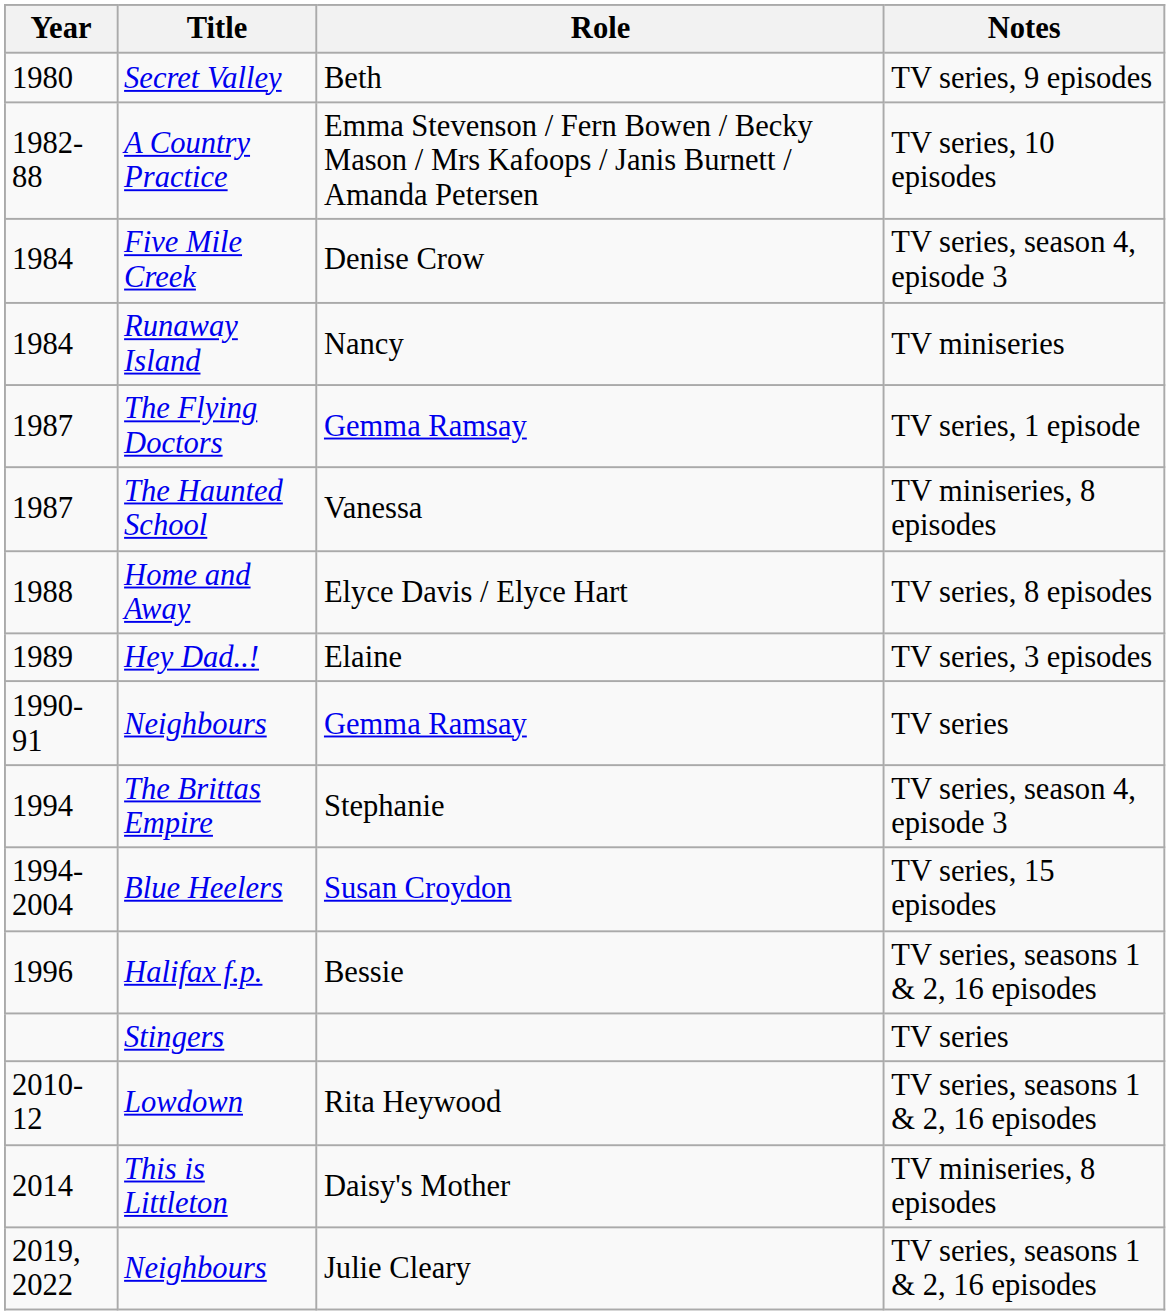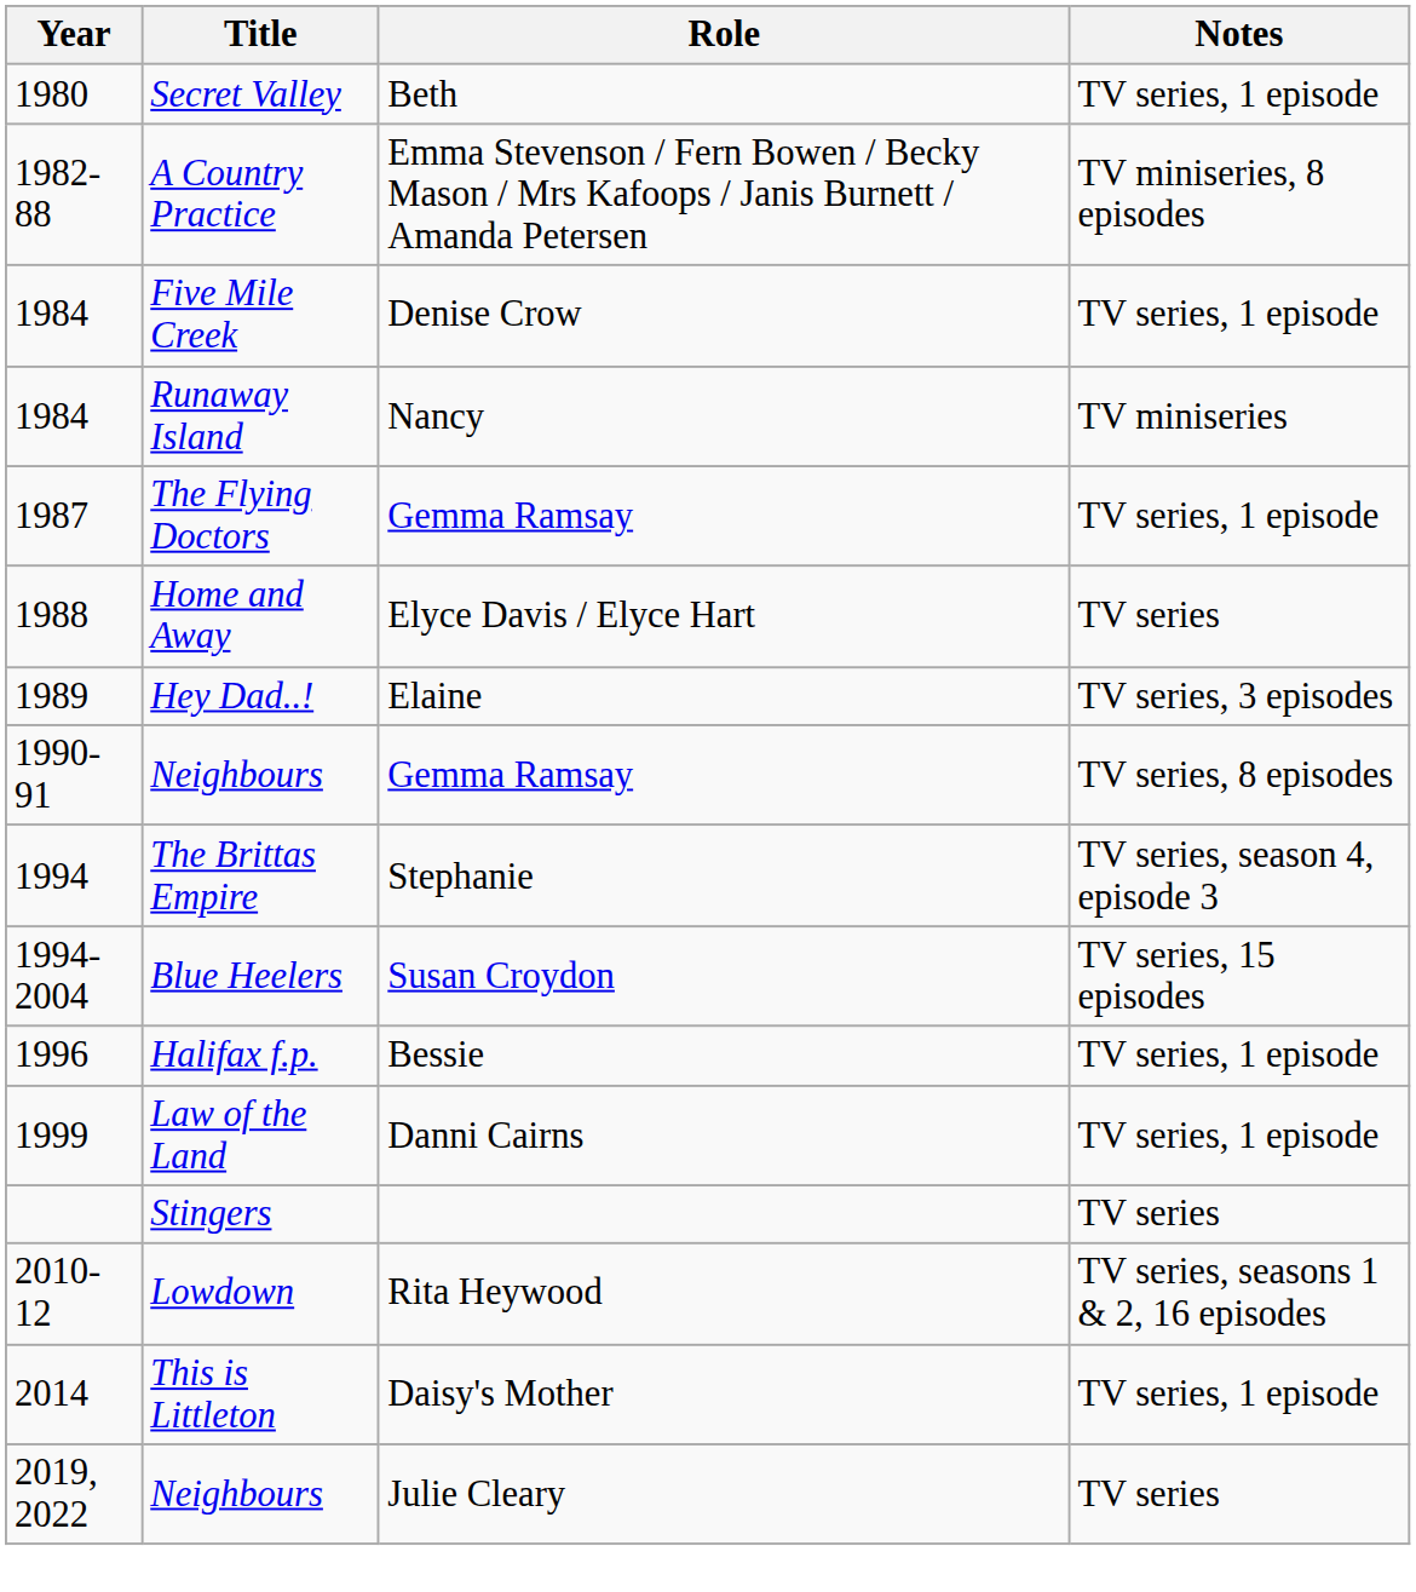Secret Valley | Notes: TV series, 9 episodes -> TV series, 1 episode
A Country Practice | Notes: TV series, 10 episodes -> TV miniseries, 8 episodes
Five Mile Creek | Notes: TV series, season 4, episode 3 -> TV series, 1 episode
- row: 1987 | The Haunted School | Vanessa | TV miniseries, 8 episodes
Home and Away | Notes: TV series, 8 episodes -> TV series
1990-91 / Neighbours | Notes: TV series -> TV series, 8 episodes
Halifax f.p. | Notes: TV series, seasons 1 & 2, 16 episodes -> TV series, 1 episode
+ row: 1999 | Law of the Land | Danni Cairns | TV series, 1 episode
This is Littleton | Notes: TV miniseries, 8 episodes -> TV series, 1 episode
2019, 2022 / Neighbours | Notes: TV series, seasons 1 & 2, 16 episodes -> TV series
